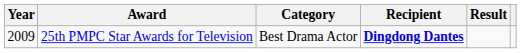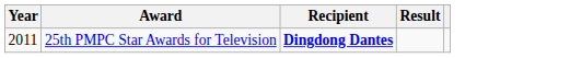- column: Category | Best Drama Actor
25th PMPC Star Awards for Television | Year: 2009 -> 2011
